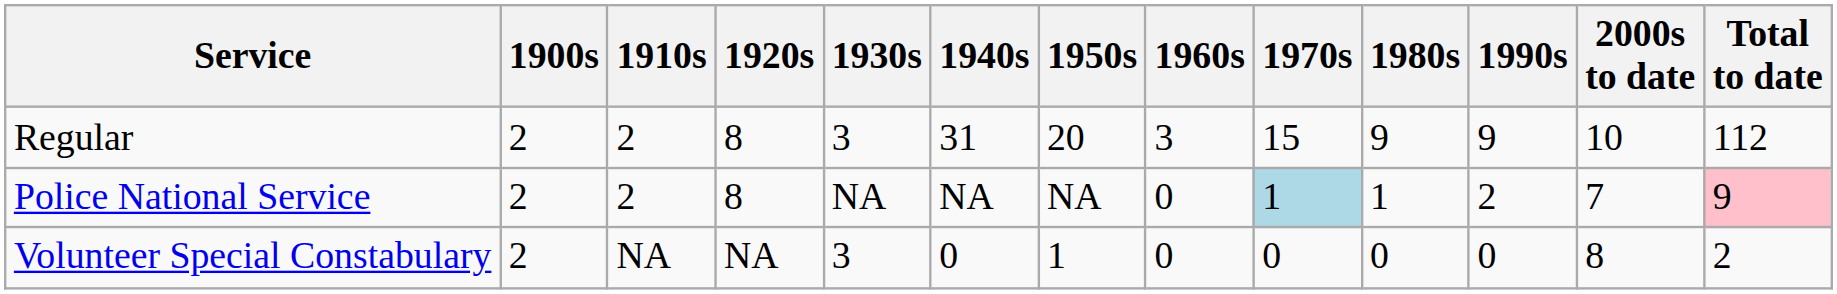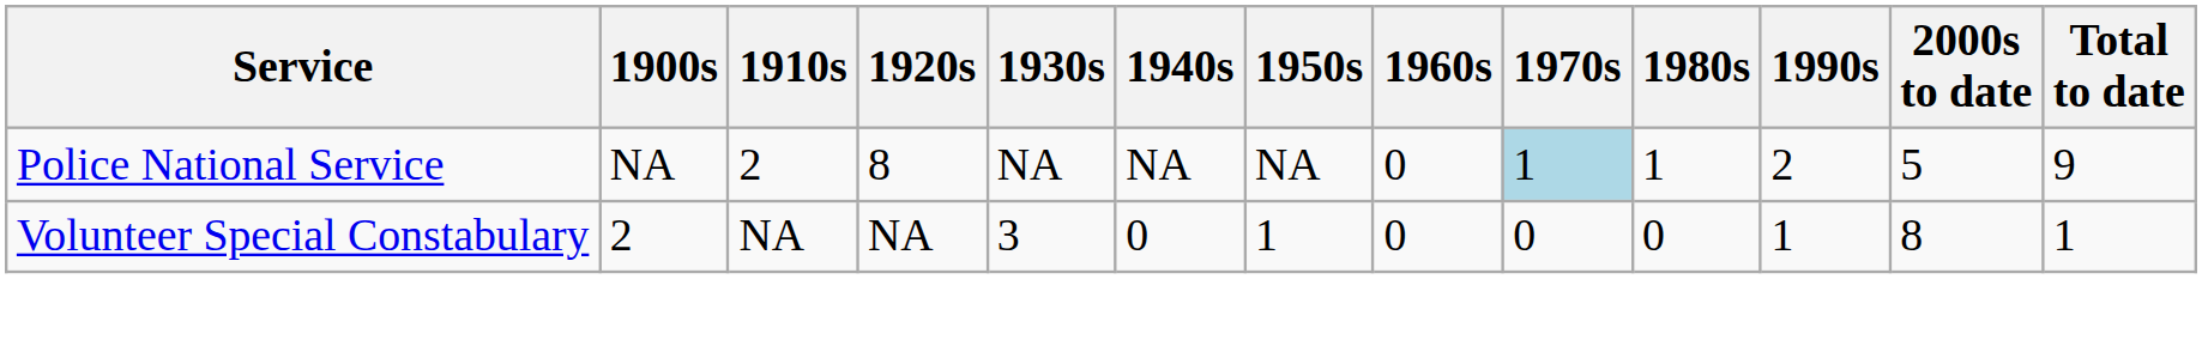- row: Regular | 2 | 2 | 8 | 3 | 31 | 20 | 3 | 15 | 9 | 9 | 10 | 112
Police National Service | 1900s: 2 -> NA
Police National Service | 2000s to date: 7 -> 5
Police National Service | Total to date: pink background -> no background
Volunteer Special Constabulary | 1990s: 0 -> 1
Volunteer Special Constabulary | Total to date: 2 -> 1
